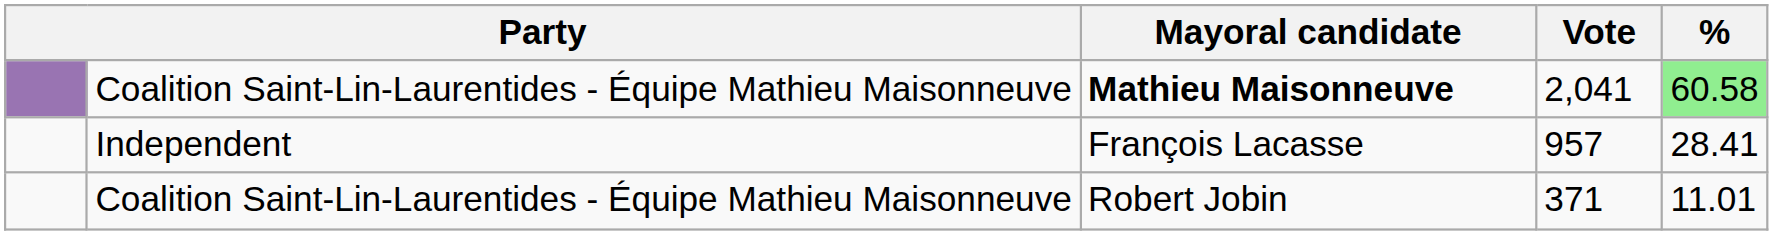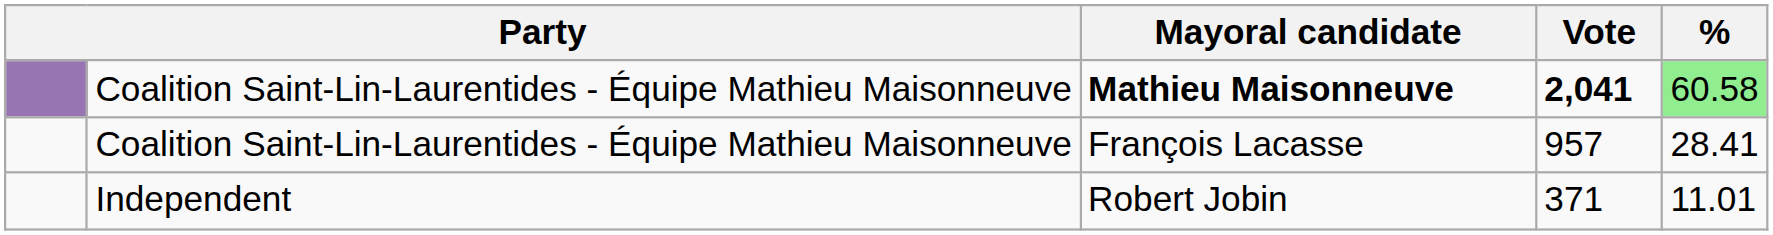Mathieu Maisonneuve | Vote: normal -> bold
François Lacasse | column 2: Independent -> Coalition Saint-Lin-Laurentides - Équipe Mathieu Maisonneuve
Robert Jobin | column 2: Coalition Saint-Lin-Laurentides - Équipe Mathieu Maisonneuve -> Independent
